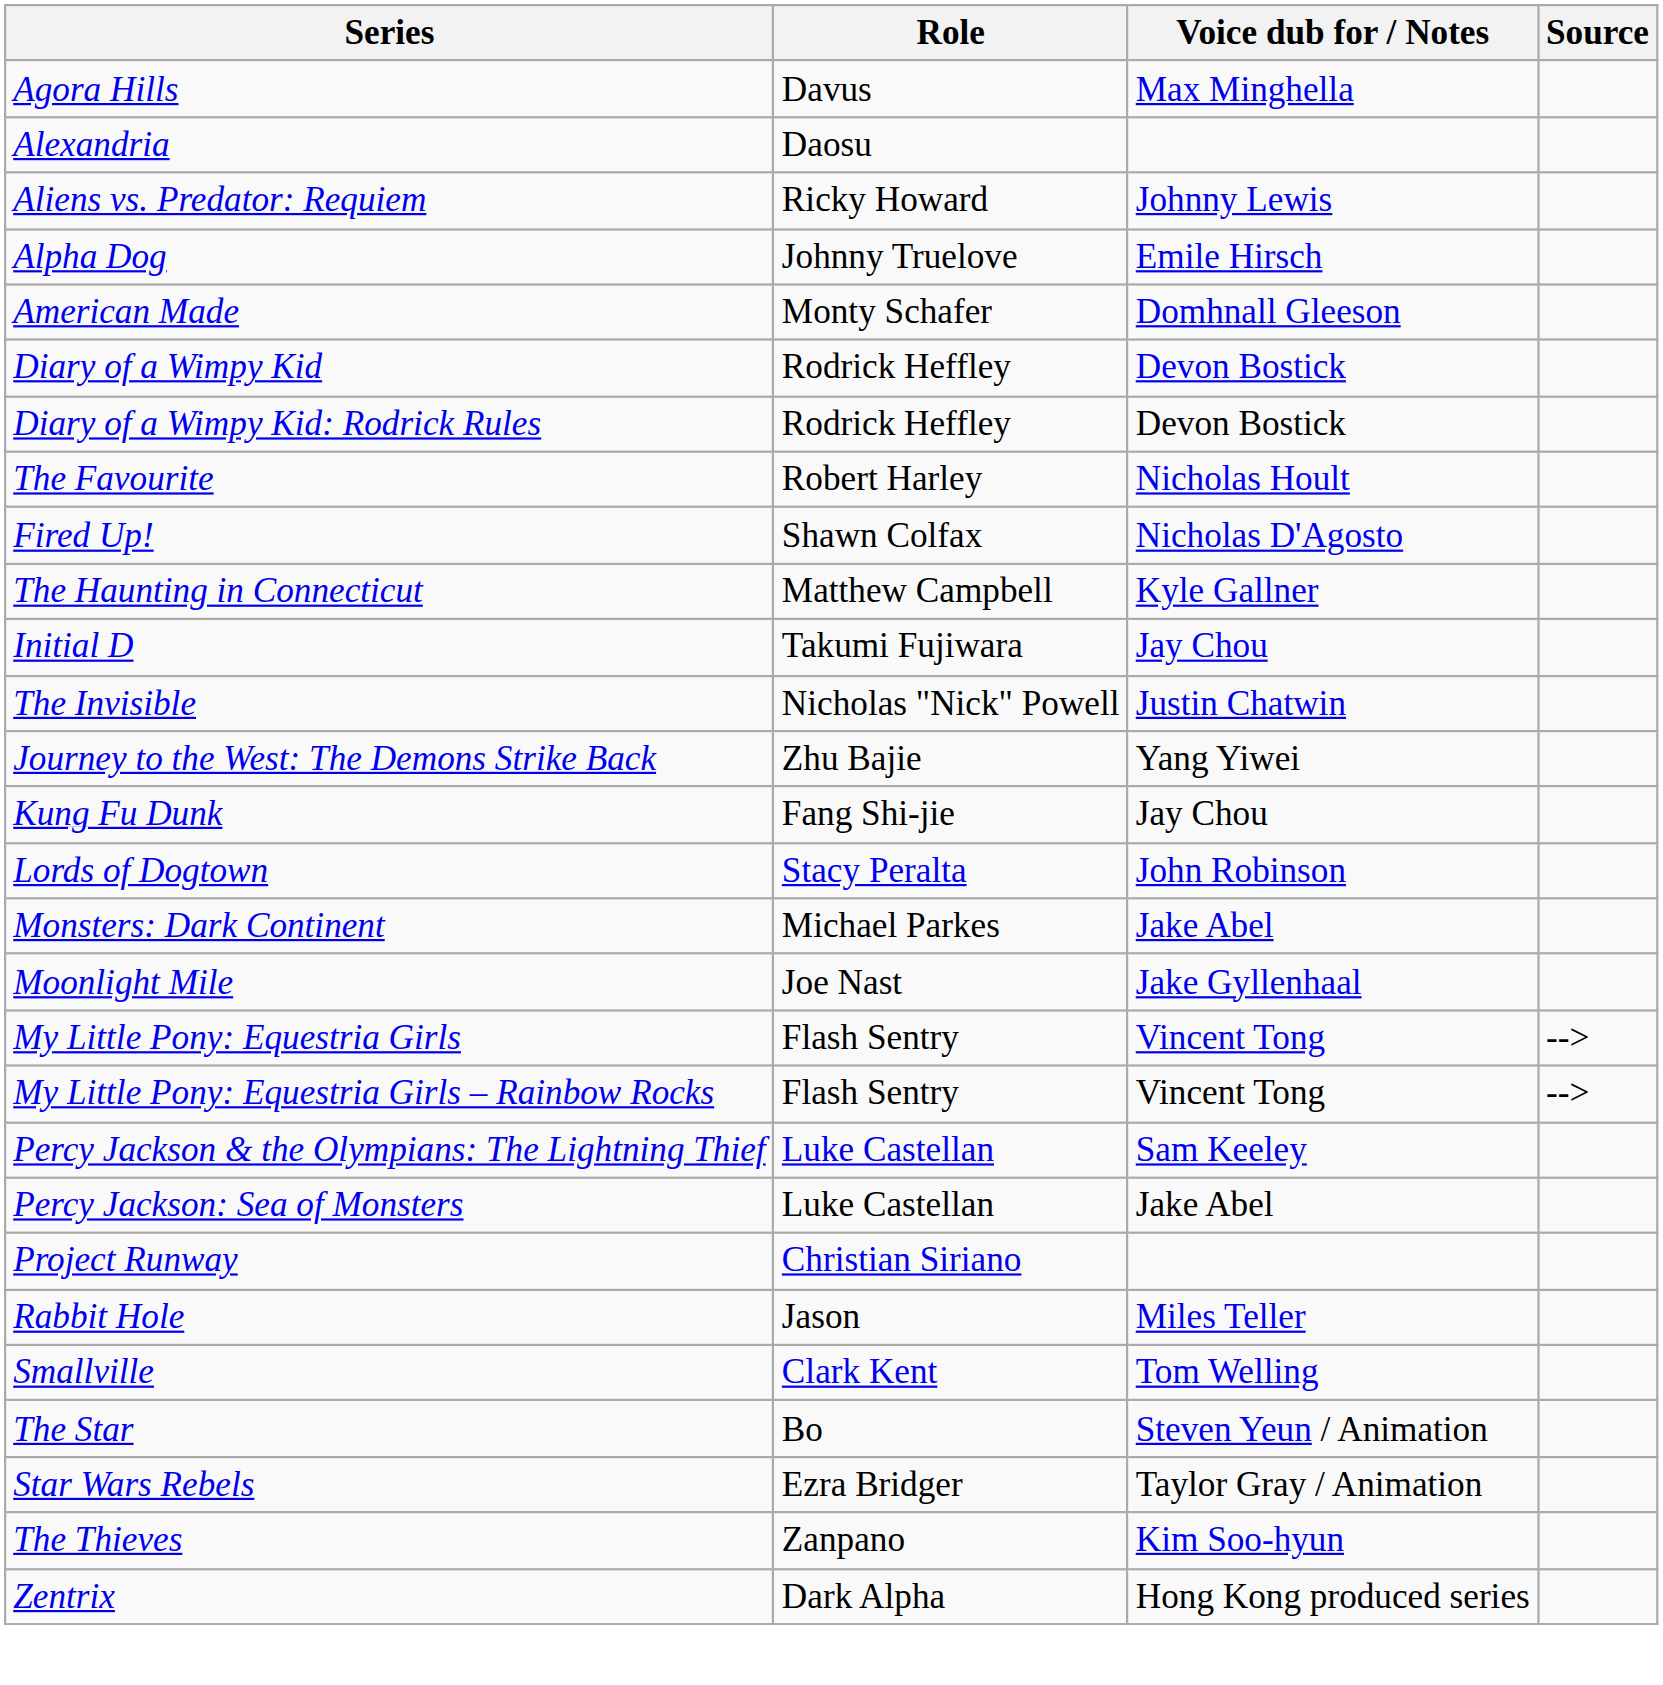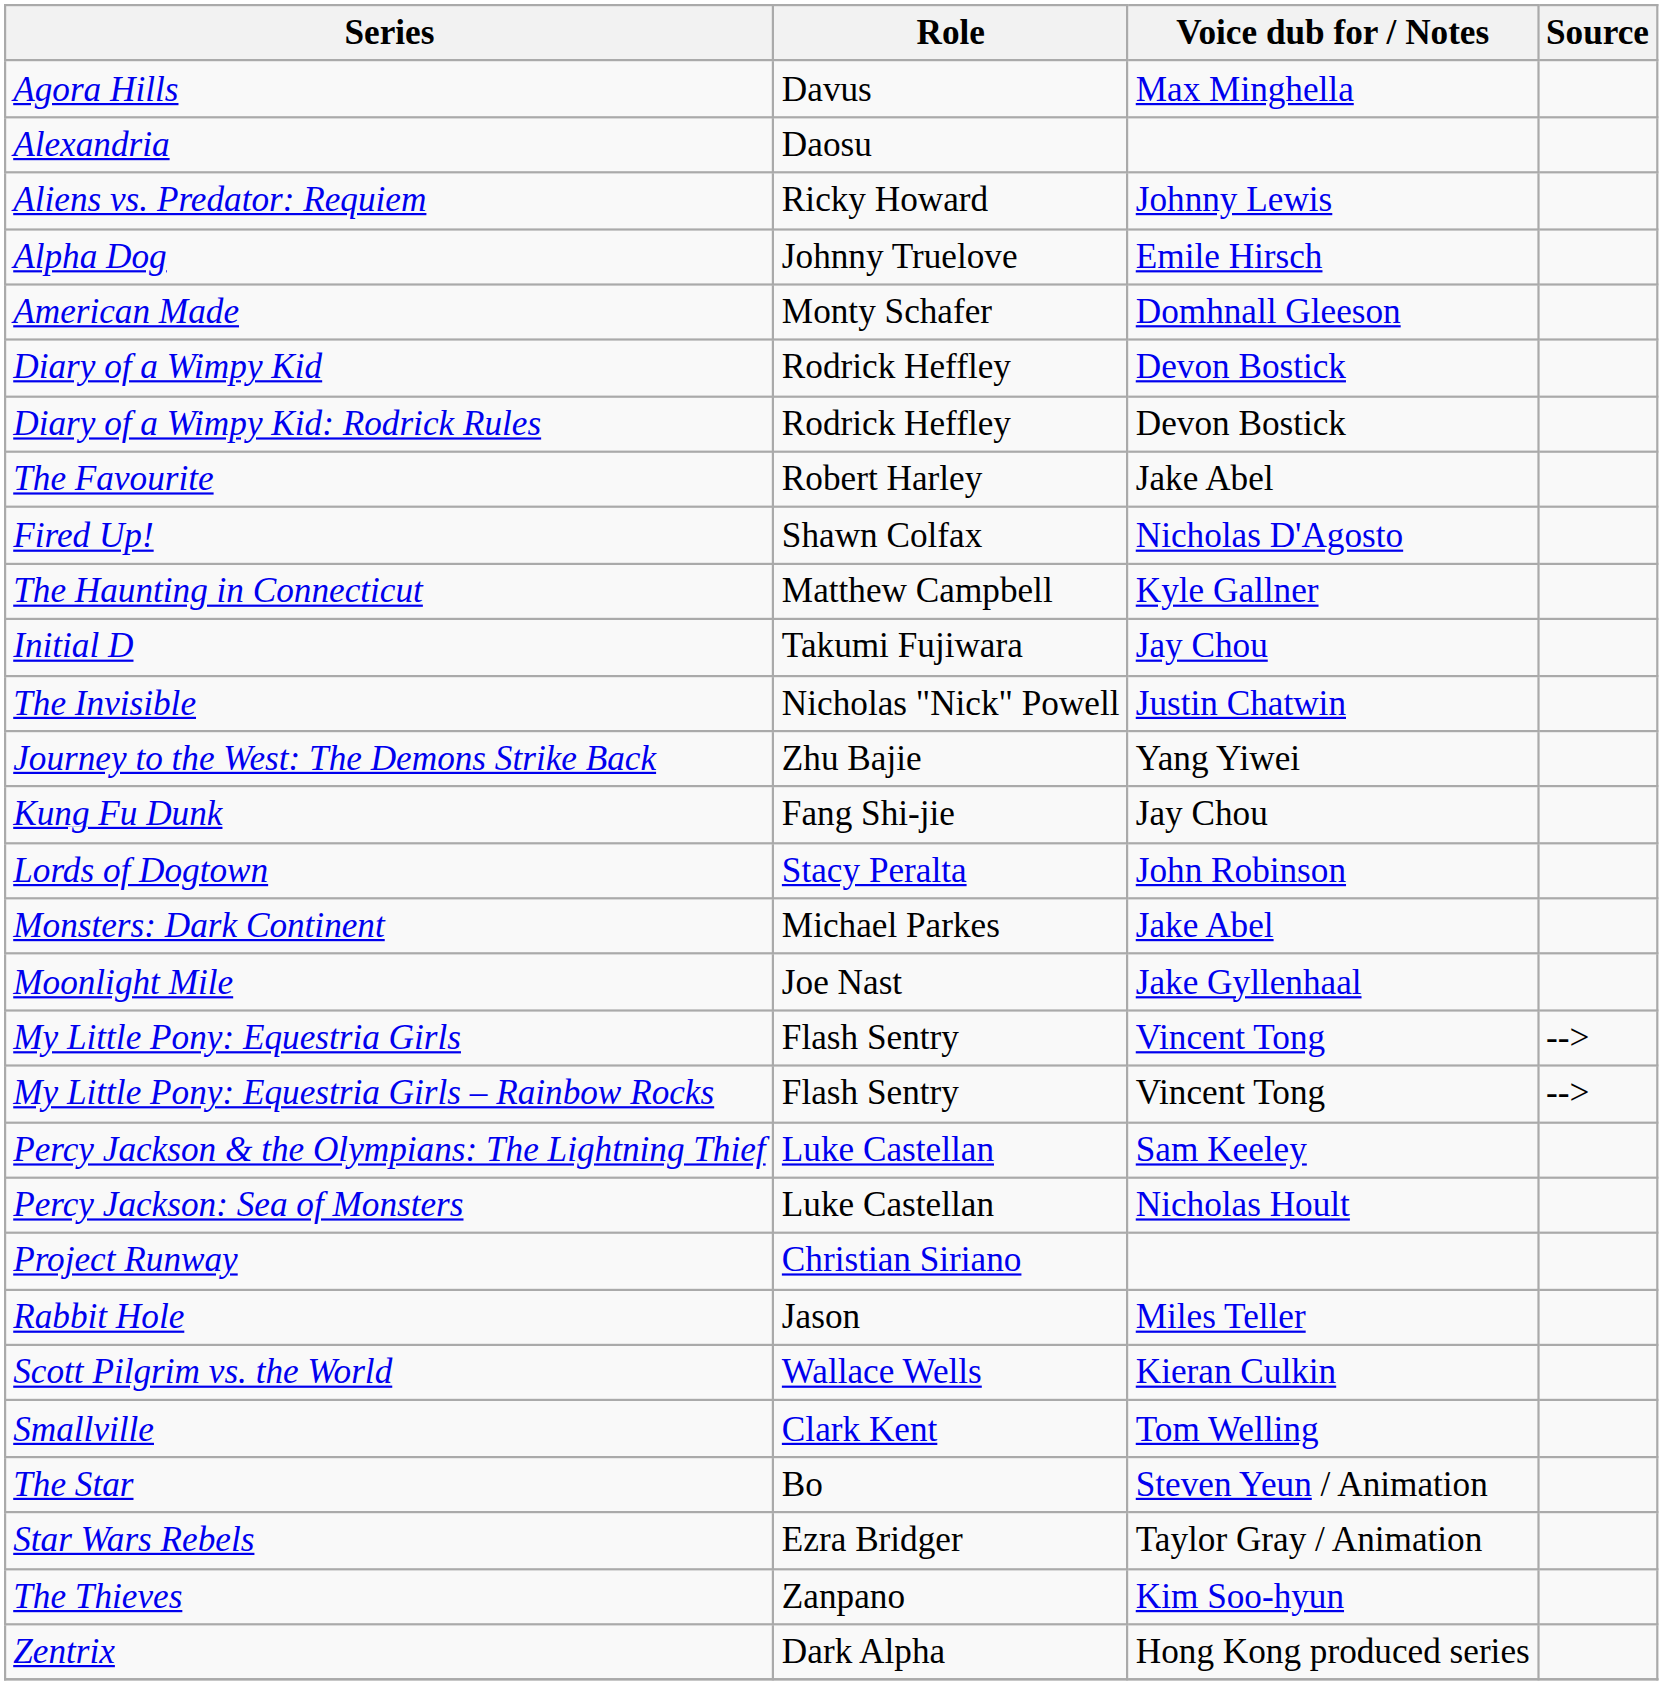The Favourite | Voice dub for / Notes: Nicholas Hoult -> Jake Abel
Percy Jackson: Sea of Monsters | Voice dub for / Notes: Jake Abel -> Nicholas Hoult
+ row: Scott Pilgrim vs. the World | Wallace Wells | Kieran Culkin
